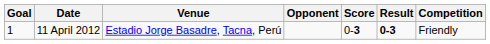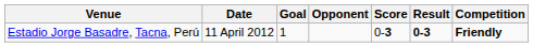columns swapped: Goal <-> Venue
11 April 2012 | Competition: normal -> bold
